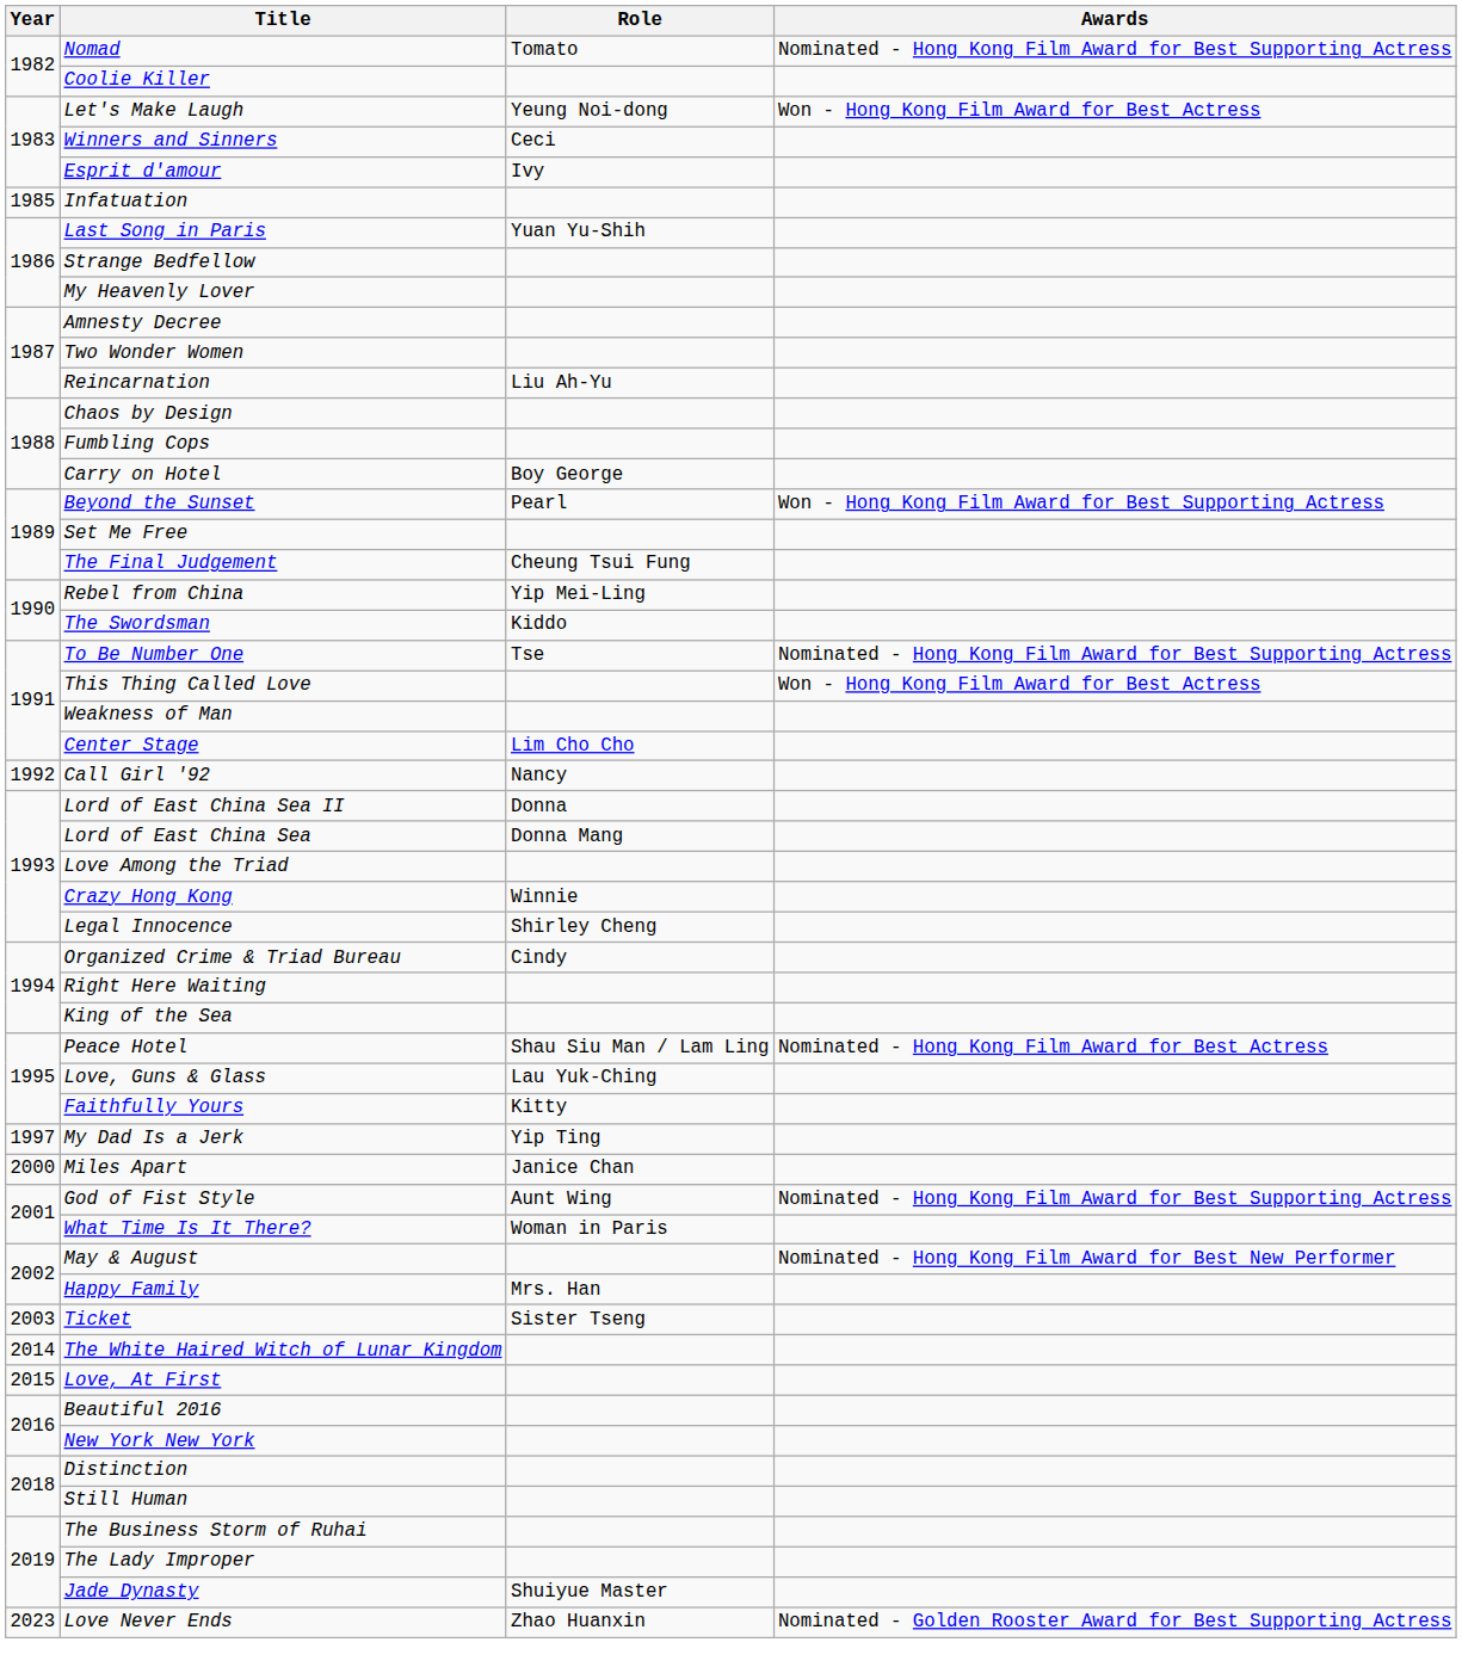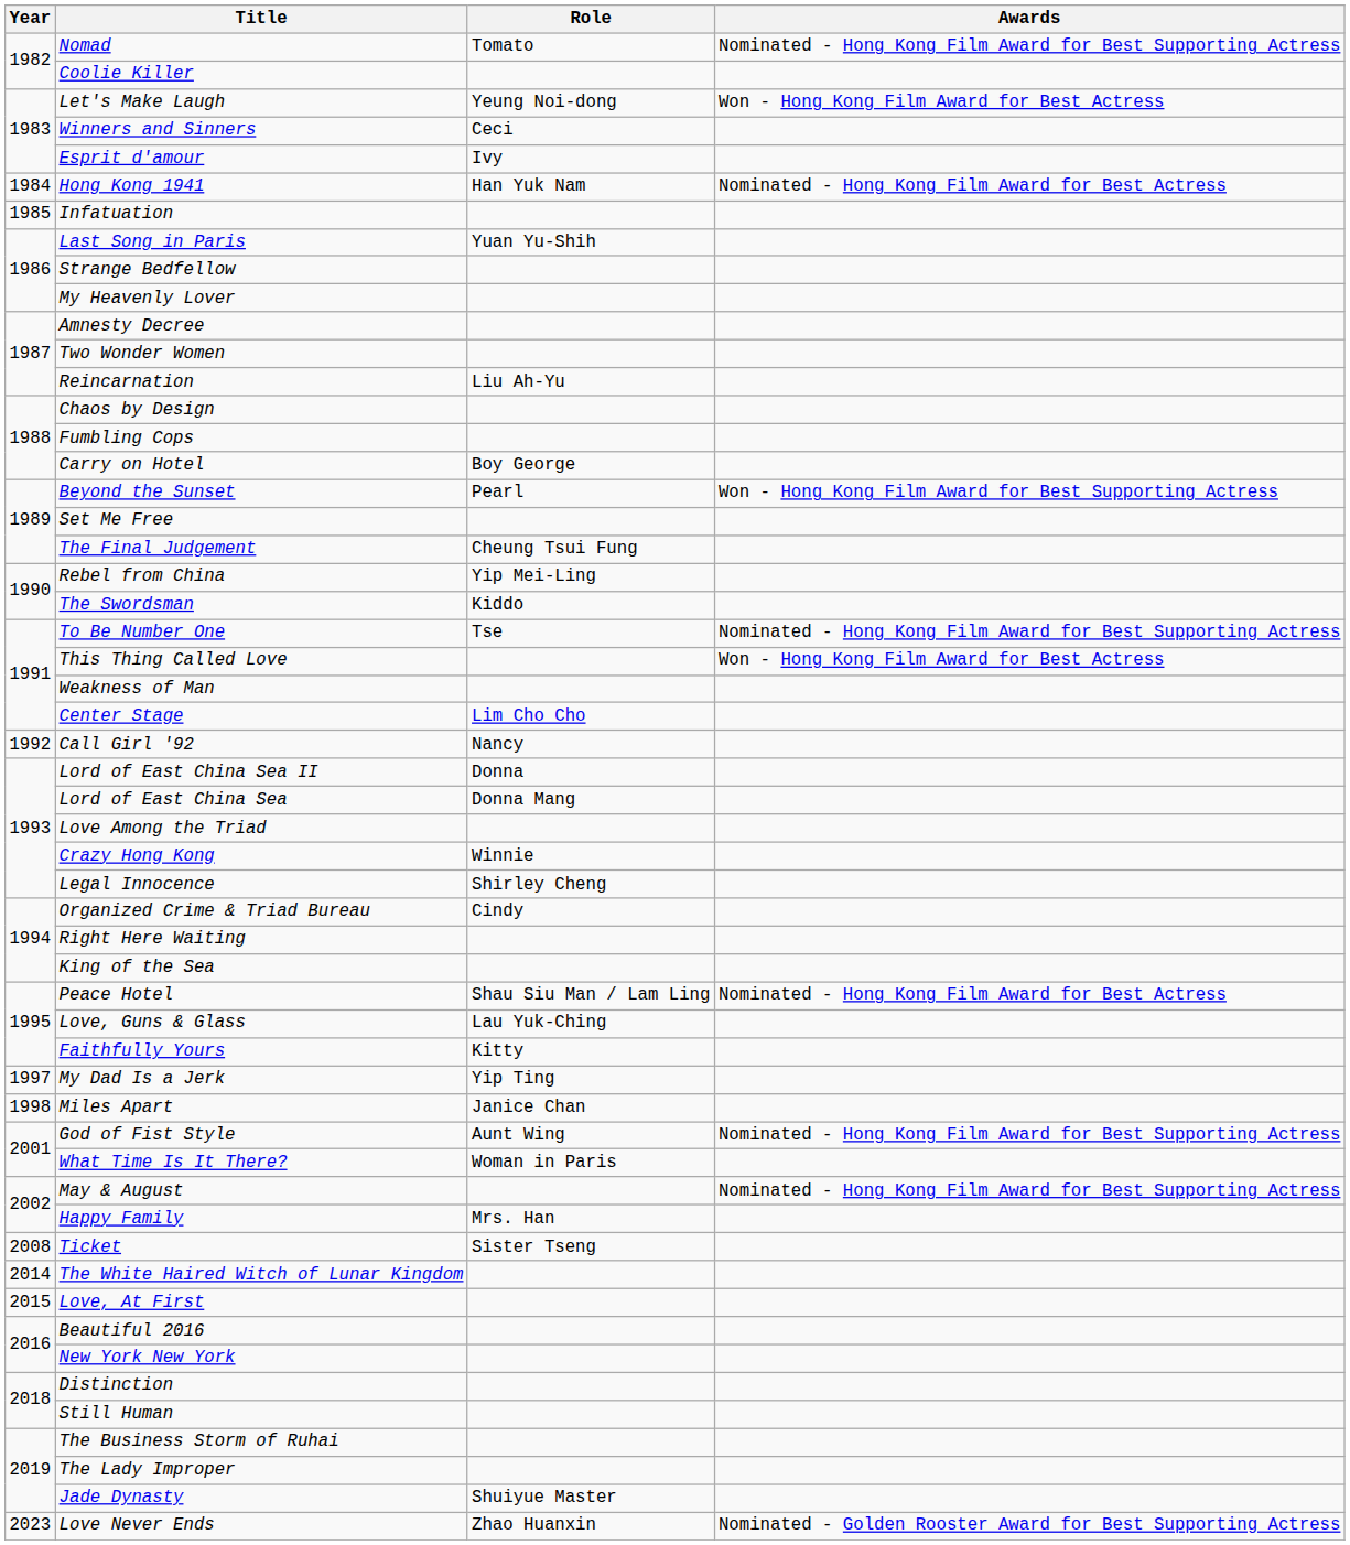+ row: 1984 | Hong Kong 1941 | Han Yuk Nam | Nominated - Hong Kong Film Award for Best Actress
Miles Apart | Year: 2000 -> 1998
May & August | Awards: Nominated - Hong Kong Film Award for Best New Performer -> Nominated - Hong Kong Film Award for Best Supporting Actress
Ticket | Year: 2003 -> 2008
